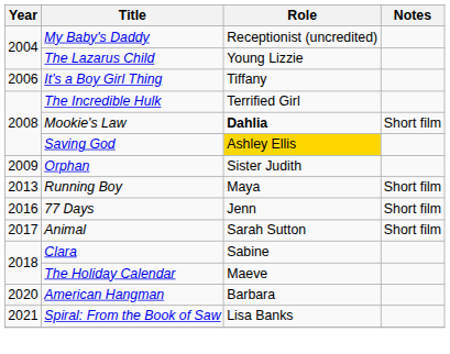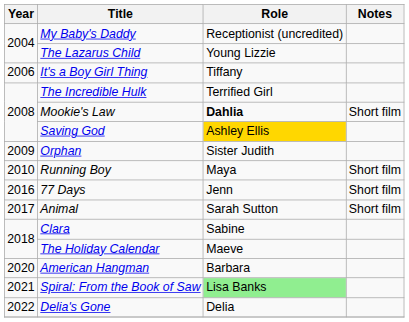Running Boy | Year: 2013 -> 2010
Spiral: From the Book of Saw | Role: no background -> lightgreen background
+ row: 2022 | Delia's Gone | Delia
